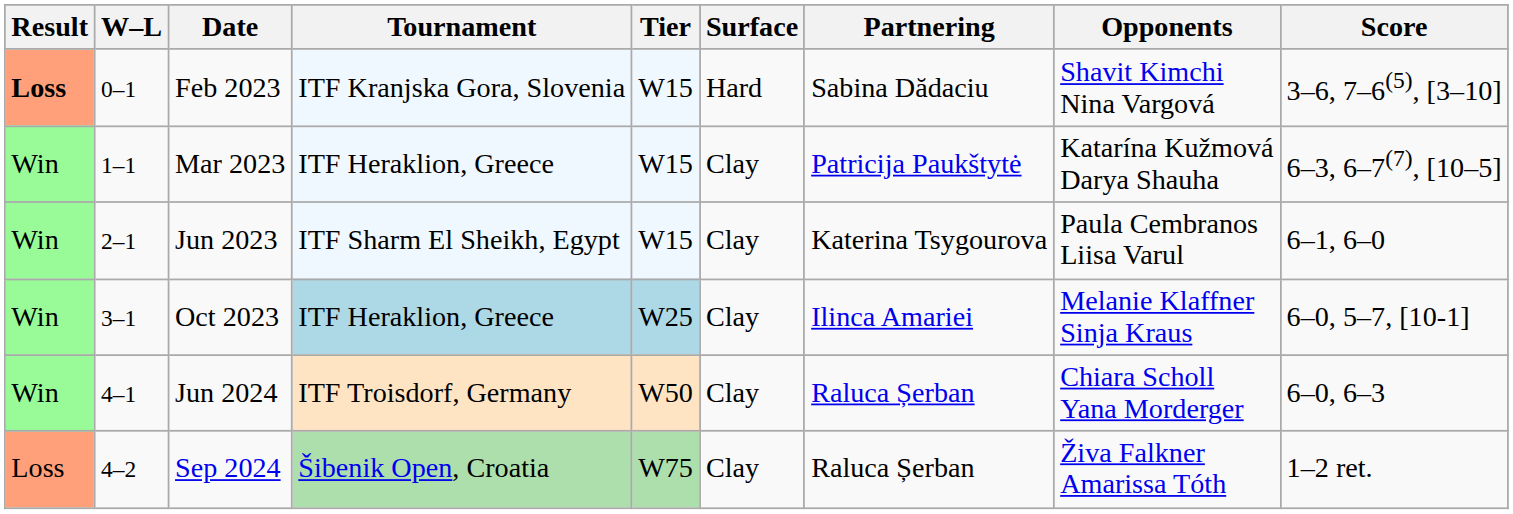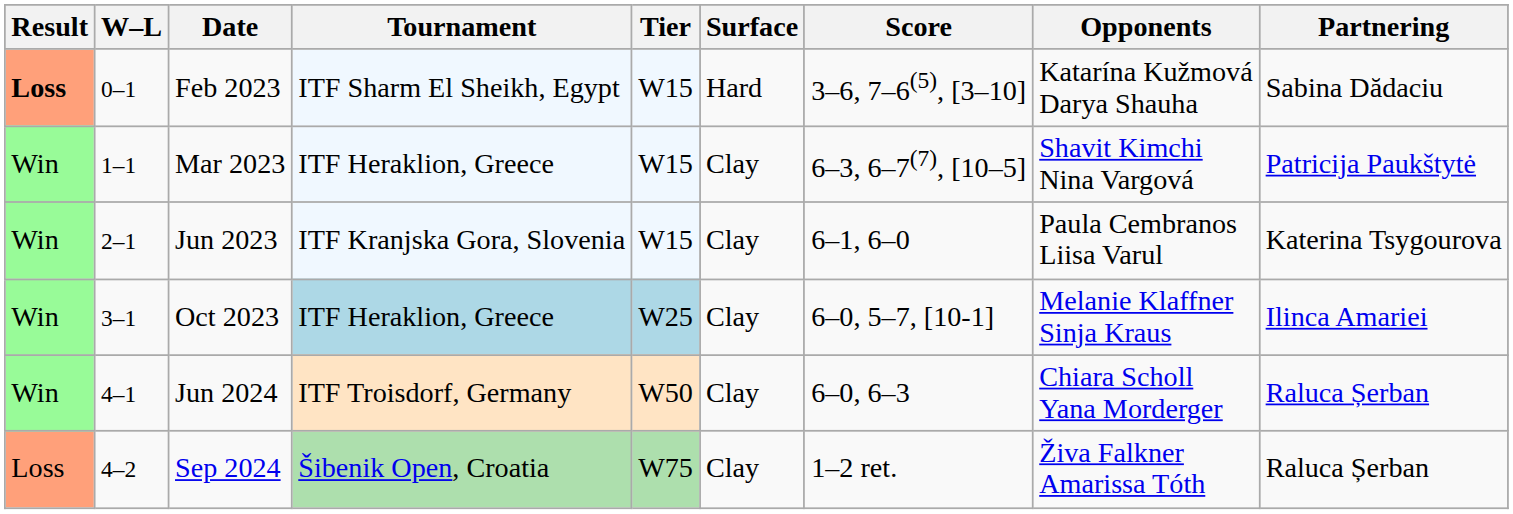columns swapped: Partnering <-> Score
Feb 2023 | Tournament: ITF Kranjska Gora, Slovenia -> ITF Sharm El Sheikh, Egypt
Feb 2023 | Opponents: Shavit Kimchi Nina Vargová -> Katarína Kužmová Darya Shauha
Mar 2023 | Opponents: Katarína Kužmová Darya Shauha -> Shavit Kimchi Nina Vargová
Jun 2023 | Tournament: ITF Sharm El Sheikh, Egypt -> ITF Kranjska Gora, Slovenia
